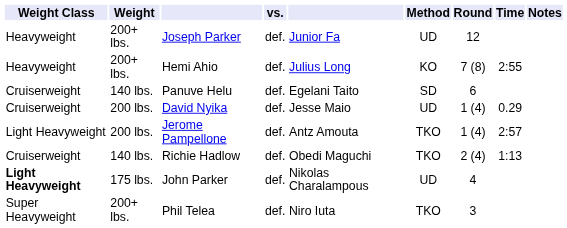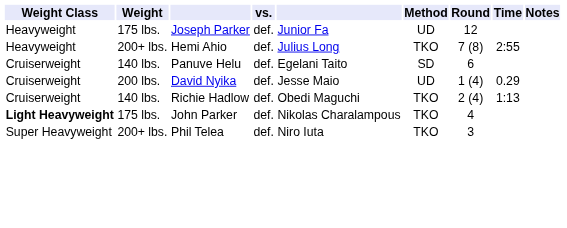Joseph Parker | Weight: 200+ lbs. -> 175 lbs.
Hemi Ahio | Method: KO -> TKO
- row: Light Heavyweight | 200 lbs. | Jerome Pampellone | def. | Antz Amouta | TKO | 1 (4) | 2:57
John Parker | Method: UD -> TKO
